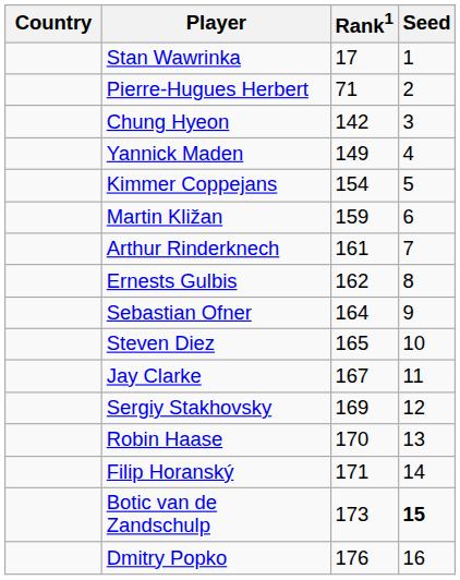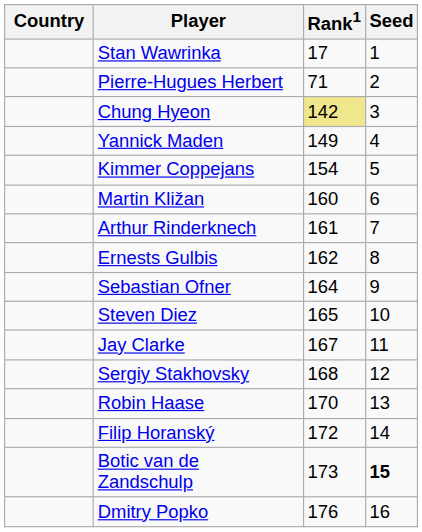Chung Hyeon | Rank1: no background -> khaki background
Martin Kližan | Rank1: 159 -> 160
Sergiy Stakhovsky | Rank1: 169 -> 168
Filip Horanský | Rank1: 171 -> 172
